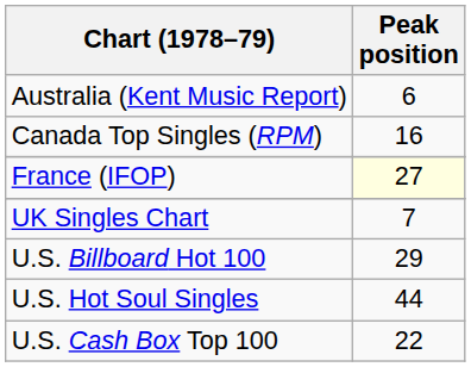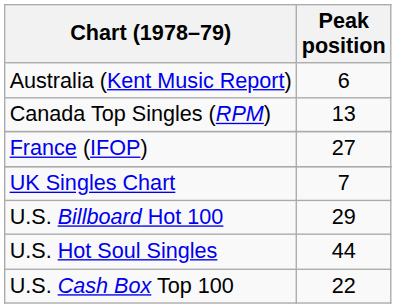Canada Top Singles (RPM) | Peak position: 16 -> 13
France (IFOP) | Peak position: lightyellow background -> no background
